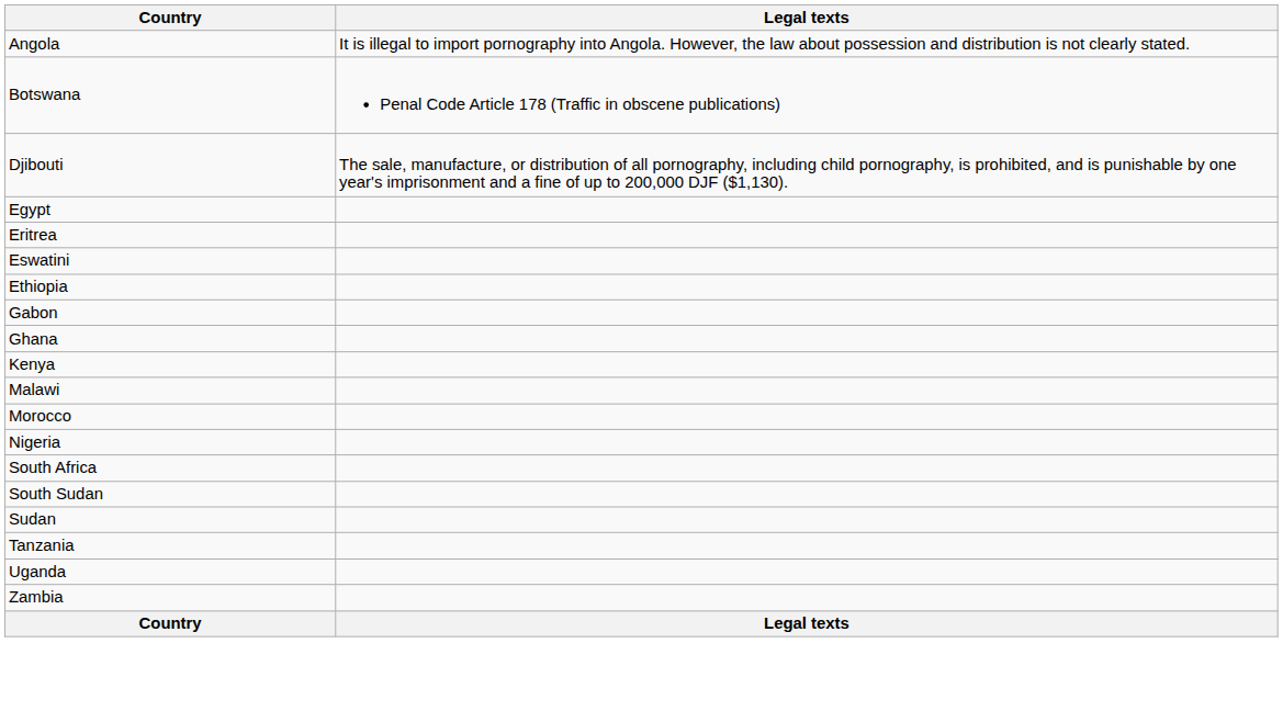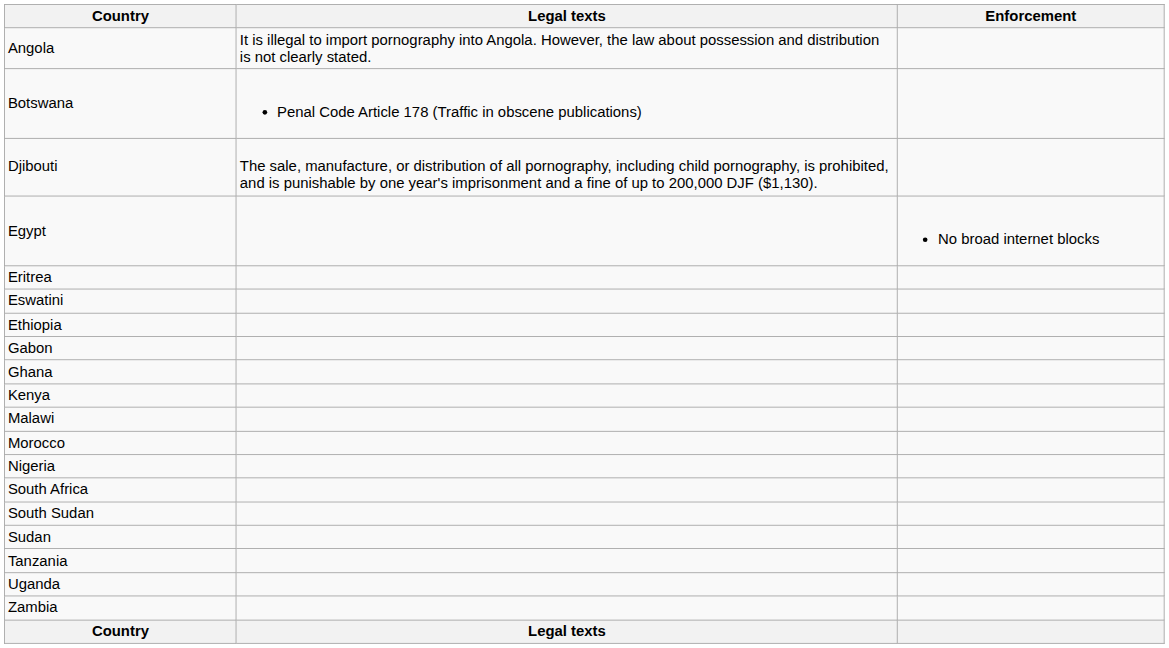+ column: Enforcement | No broad internet blocks
